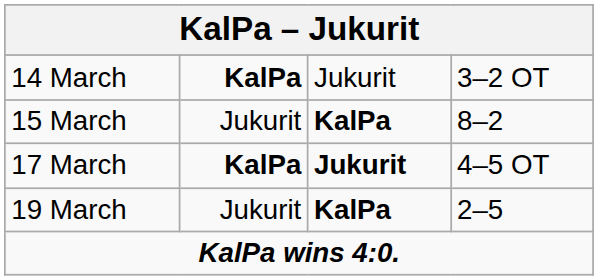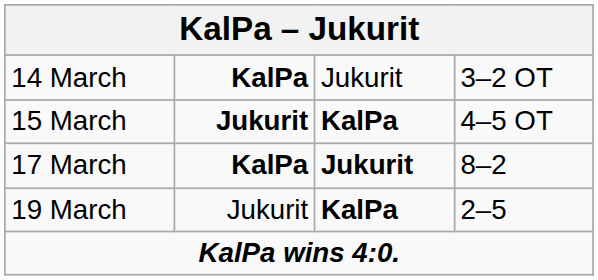15 March | column 2: normal -> bold
15 March | column 4: 8–2 -> 4–5 OT
17 March | column 4: 4–5 OT -> 8–2
